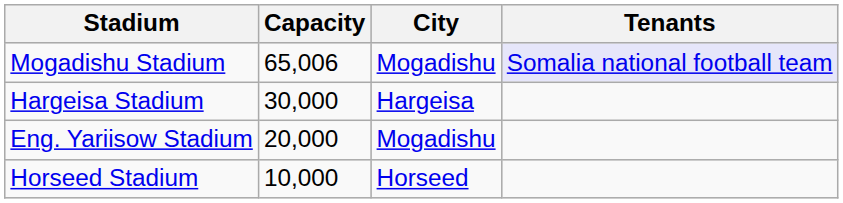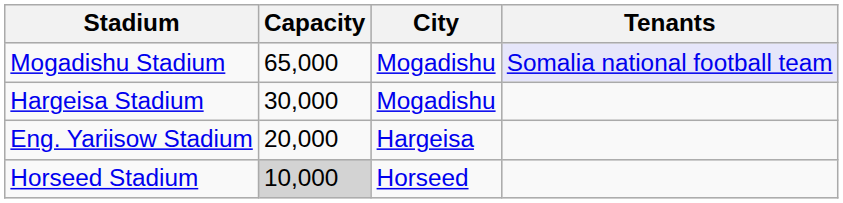Mogadishu Stadium | Capacity: 65,006 -> 65,000
Hargeisa Stadium | City: Hargeisa -> Mogadishu
Eng. Yariisow Stadium | City: Mogadishu -> Hargeisa
Horseed Stadium | Capacity: no background -> lightgrey background
